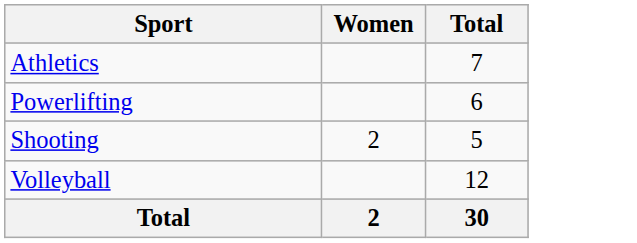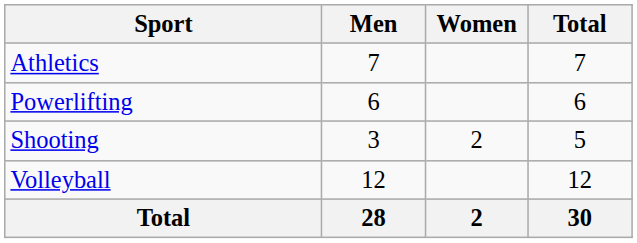+ column: Men | 7 | 6 | 3 | 12 | 28
